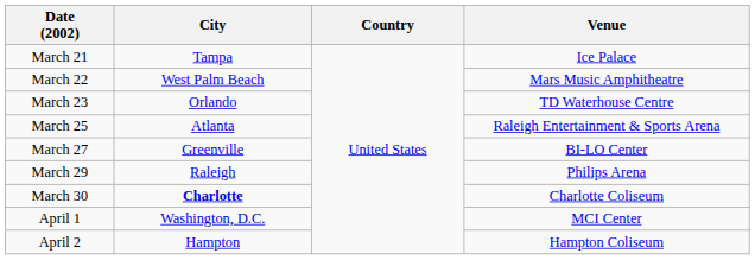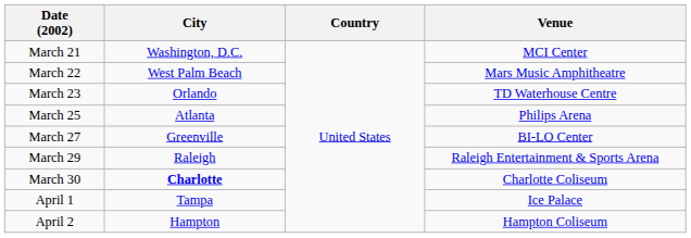March 21 | City: Tampa -> Washington, D.C.
March 21 | Venue: Ice Palace -> MCI Center
March 25 | Venue: Raleigh Entertainment & Sports Arena -> Philips Arena
March 29 | Venue: Philips Arena -> Raleigh Entertainment & Sports Arena
April 1 | City: Washington, D.C. -> Tampa
April 1 | Venue: MCI Center -> Ice Palace
